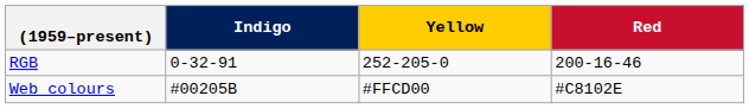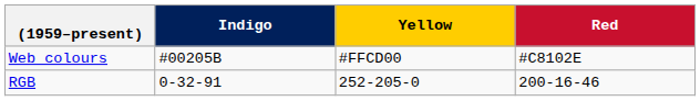rows swapped: RGB <-> Web colours
